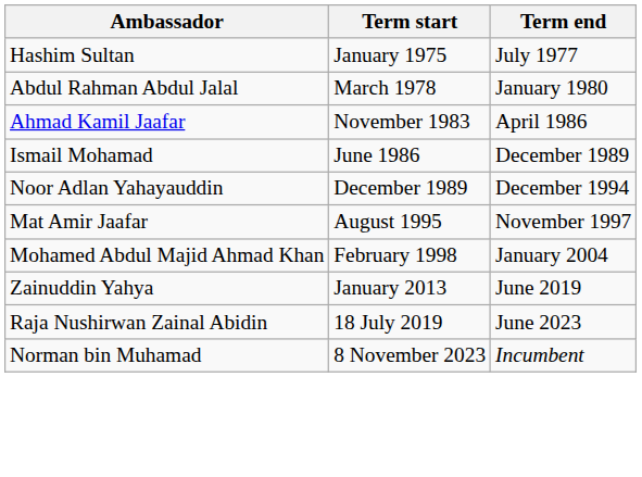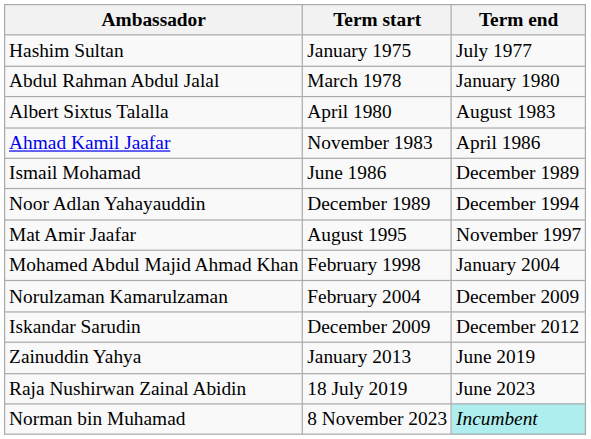+ row: Albert Sixtus Talalla | April 1980 | August 1983
+ row: Norulzaman Kamarulzaman | February 2004 | December 2009
+ row: Iskandar Sarudin | December 2009 | December 2012
Norman bin Muhamad | Term end: no background -> paleturquoise background
